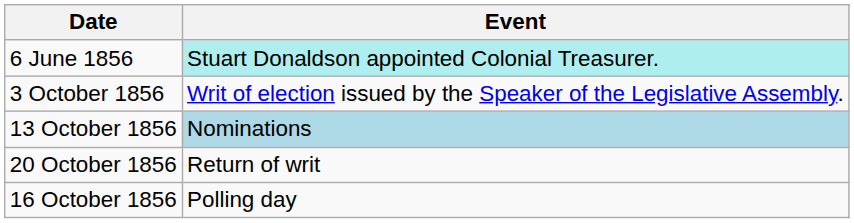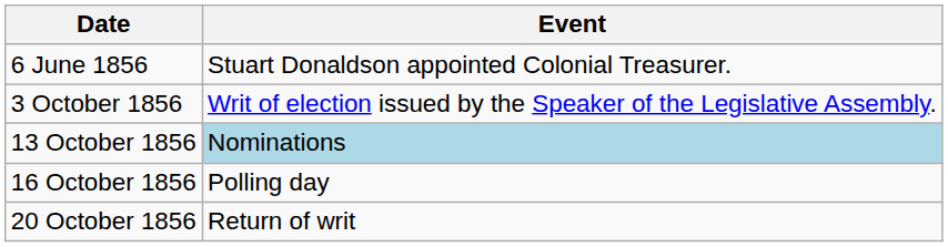6 June 1856 | Event: paleturquoise background -> no background
rows swapped: 16 October 1856 <-> 20 October 1856
